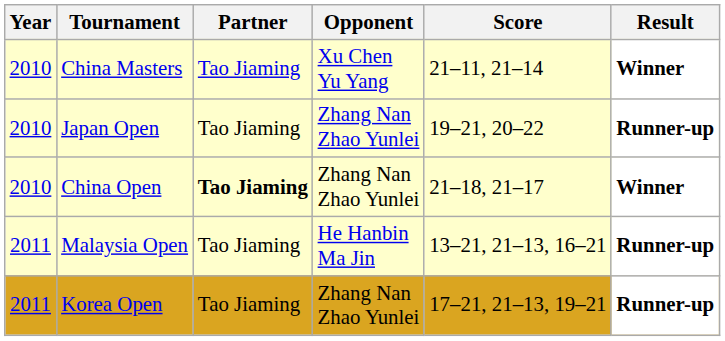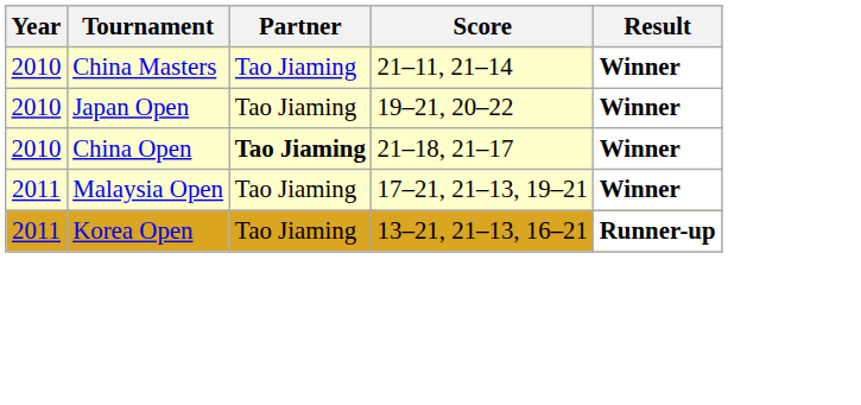- column: Opponent | Xu Chen Yu Yang | Zhang Nan Zhao Yunlei | Zhang Nan Zhao Yunlei | He Hanbin Ma Jin | Zhang Nan Zhao Yunlei
Japan Open | Result: Runner-up -> Winner
Malaysia Open | Score: 13–21, 21–13, 16–21 -> 17–21, 21–13, 19–21
Malaysia Open | Result: Runner-up -> Winner
Korea Open | Score: 17–21, 21–13, 19–21 -> 13–21, 21–13, 16–21
